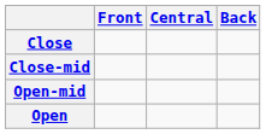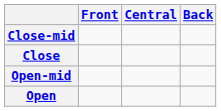rows swapped: Close <-> Close-mid
